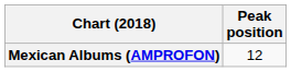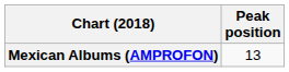Mexican Albums (AMPROFON) | Peak position: 12 -> 13
